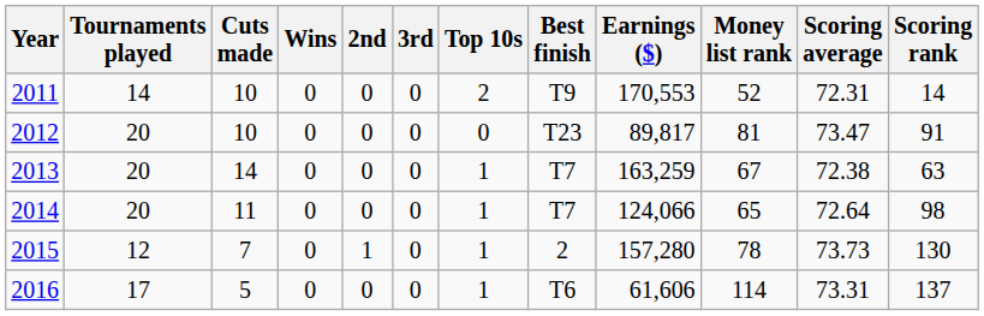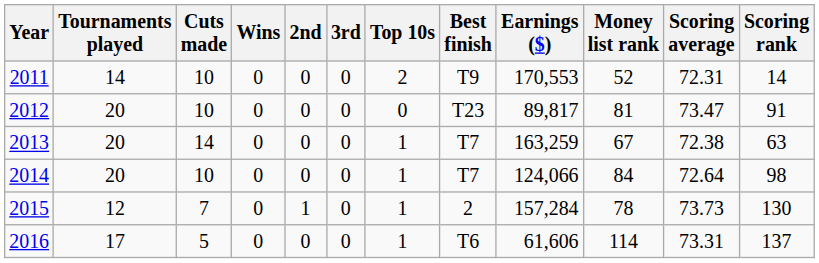2014 | Cuts made: 11 -> 10
2014 | Money list rank: 65 -> 84
2015 | Earnings ($): 157,280 -> 157,284
